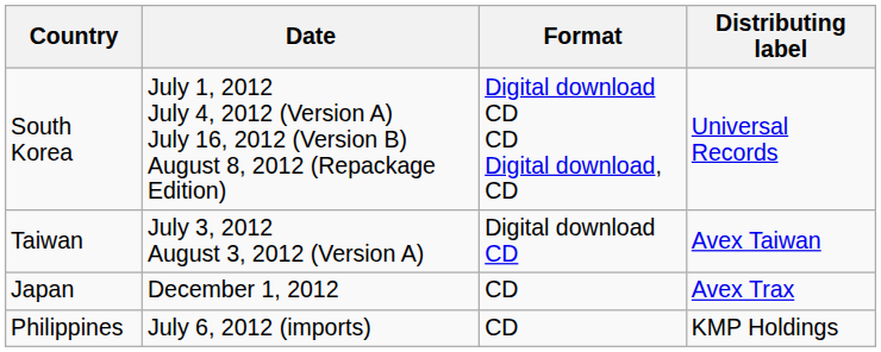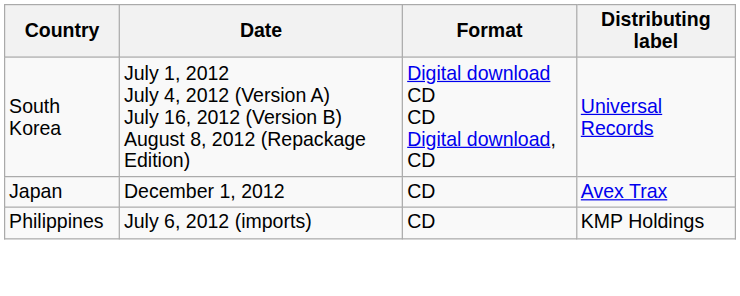- row: Taiwan | July 3, 2012 August 3, 2012 (Version A) | Digital download CD | Avex Taiwan
